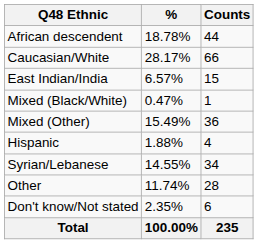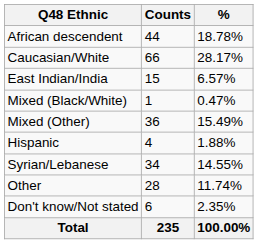columns swapped: Counts <-> %
